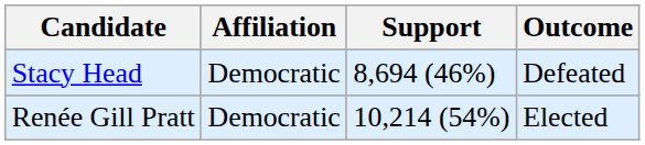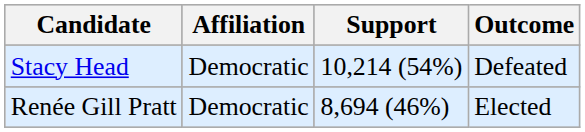Stacy Head | Support: 8,694 (46%) -> 10,214 (54%)
Renée Gill Pratt | Support: 10,214 (54%) -> 8,694 (46%)
